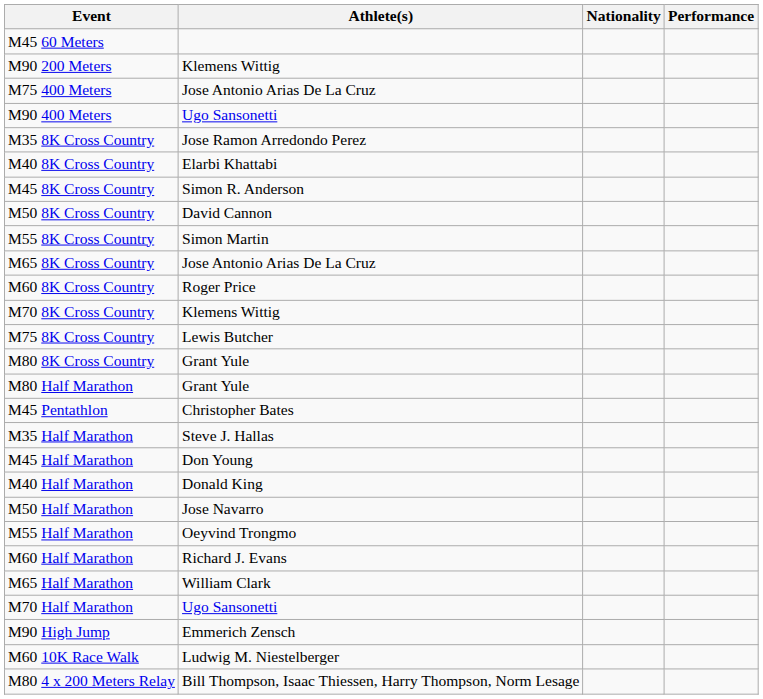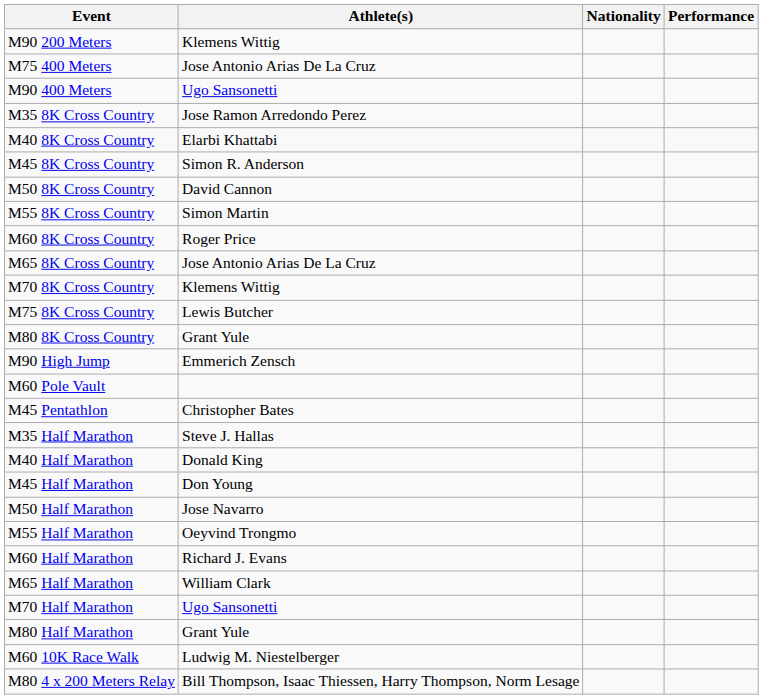- row: M45 60 Meters
rows swapped: M60 8K Cross Country <-> M65 8K Cross Country
rows swapped: M90 High Jump <-> M80 Half Marathon
+ row: M60 Pole Vault
rows swapped: M40 Half Marathon <-> M45 Half Marathon
